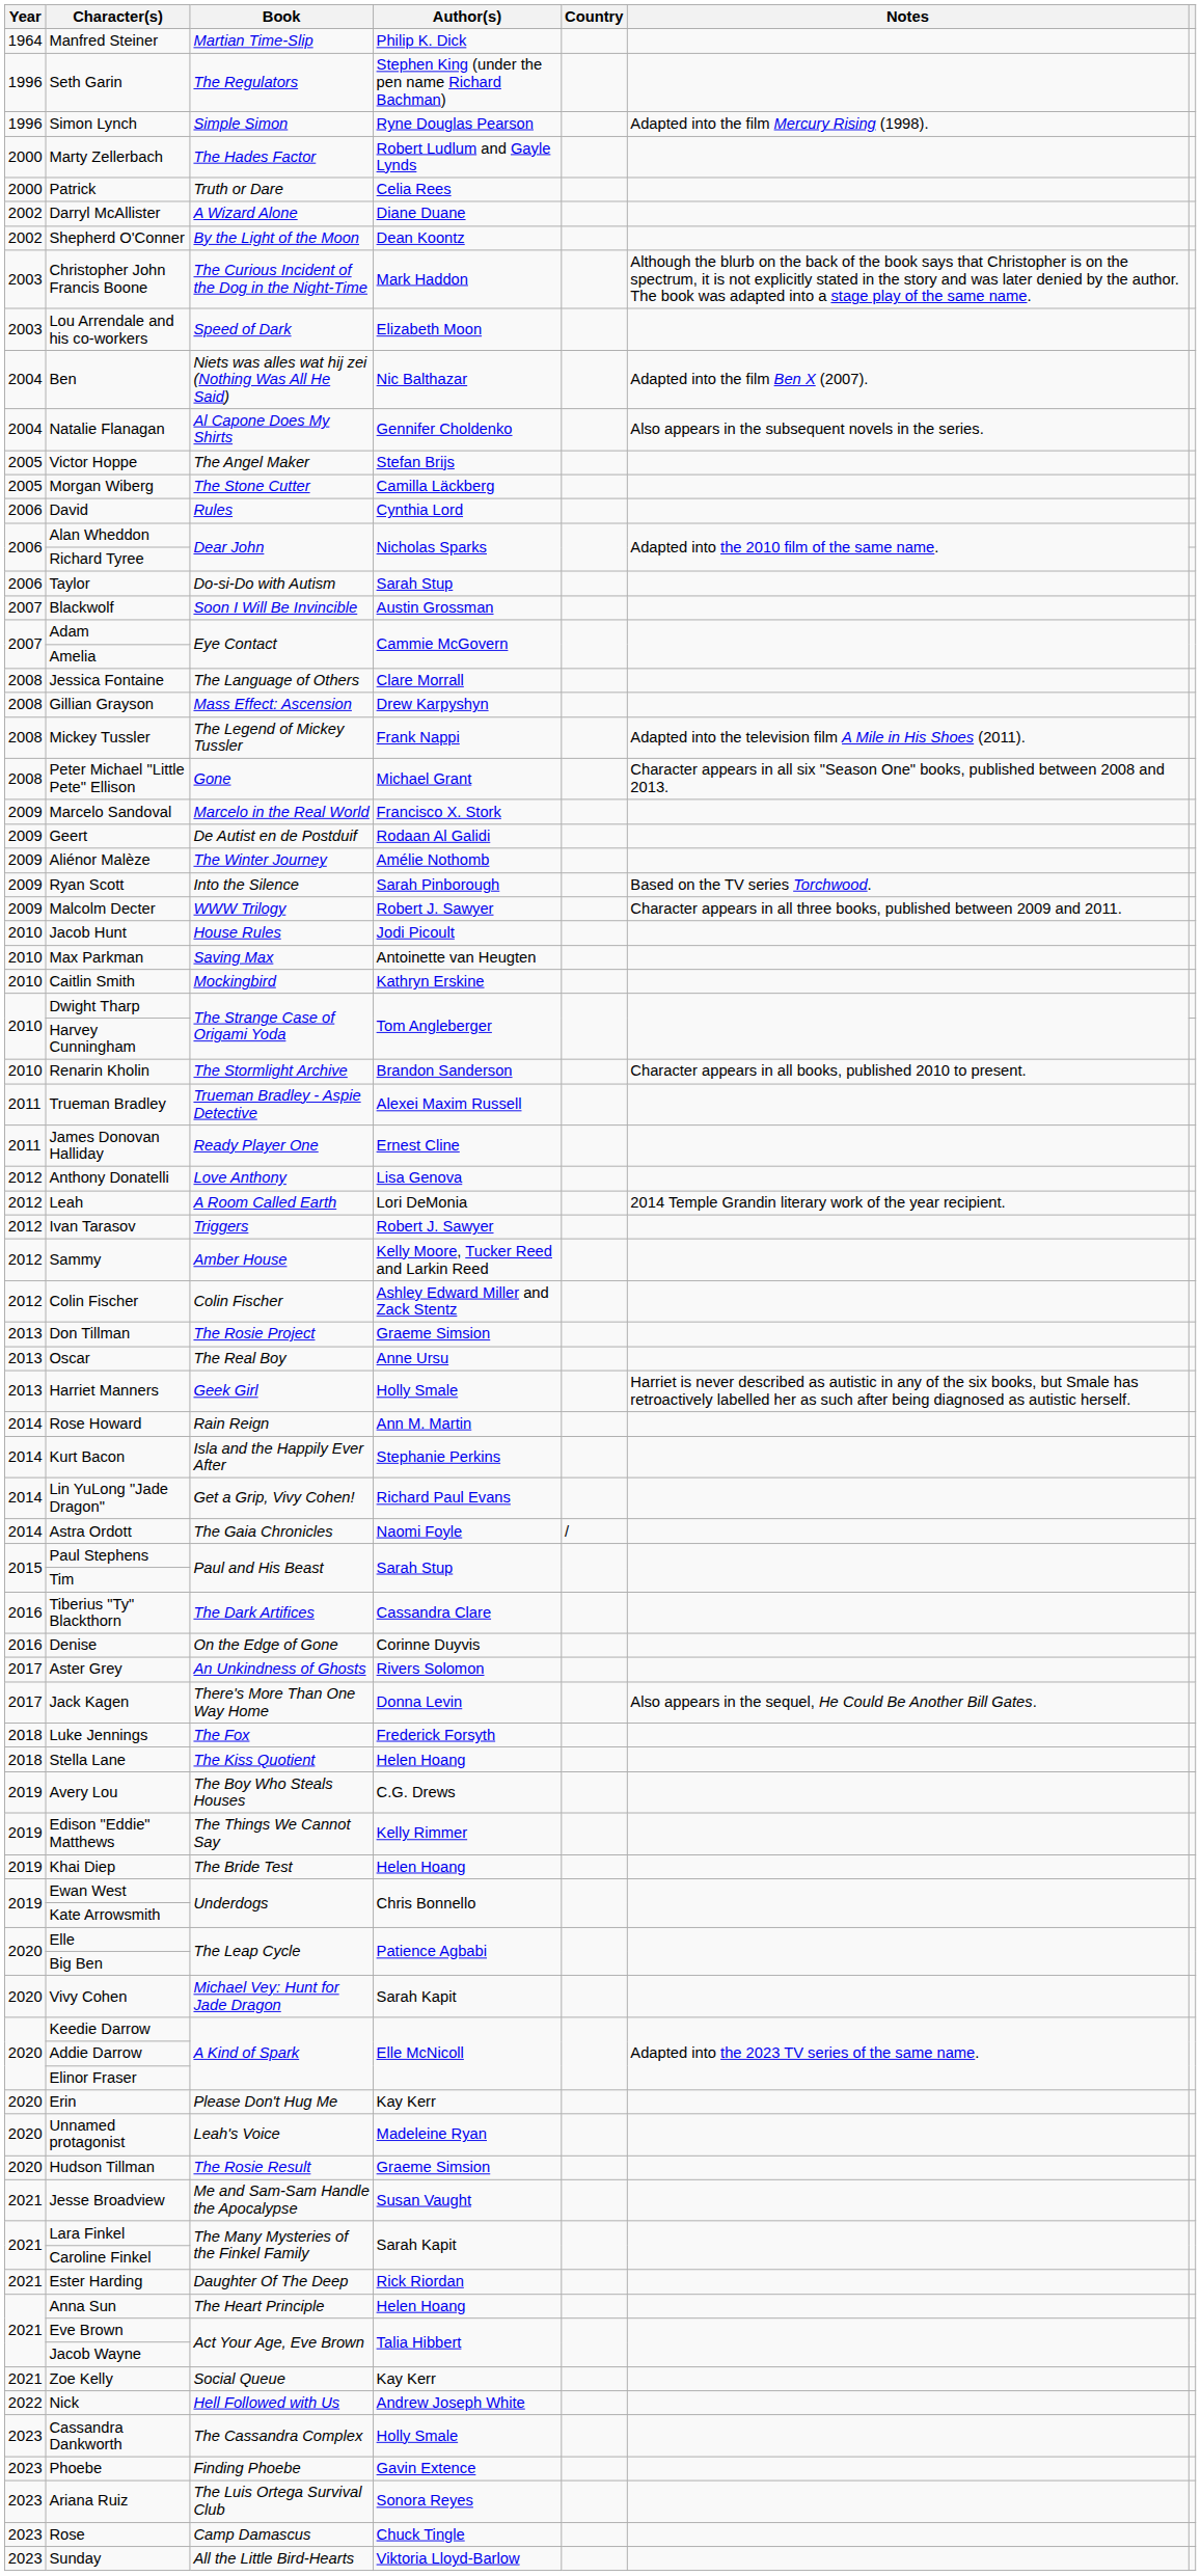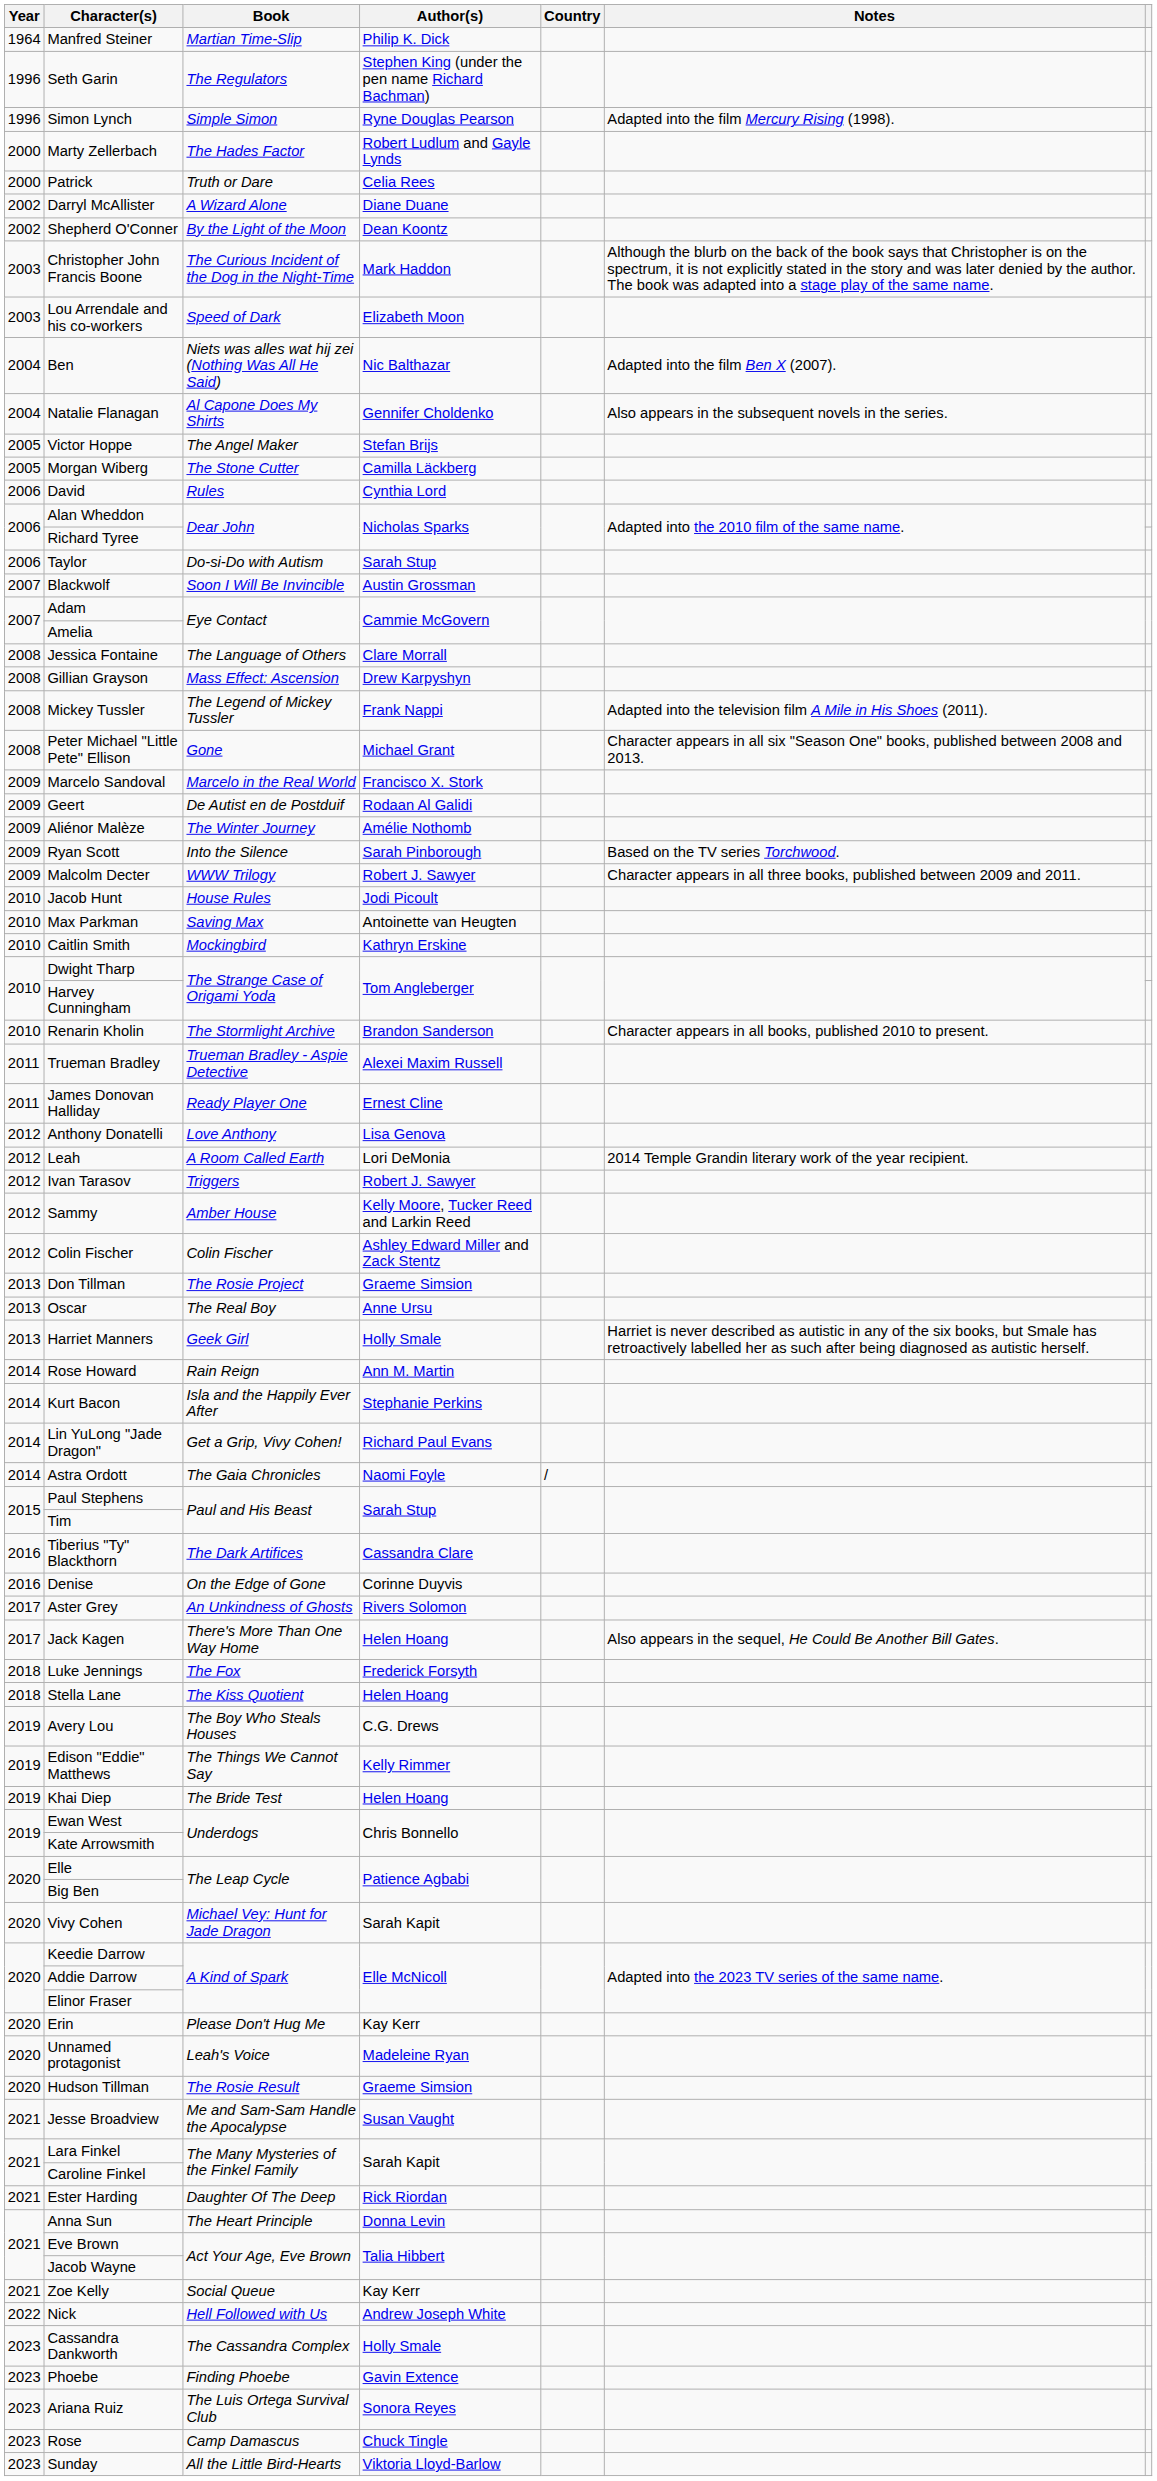Jack Kagen | Author(s): Donna Levin -> Helen Hoang
Anna Sun | Author(s): Helen Hoang -> Donna Levin
